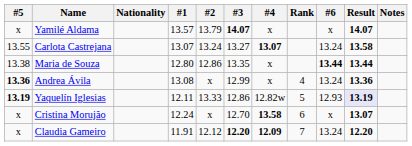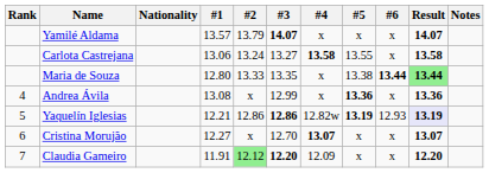columns swapped: Rank <-> #5
Carlota Castrejana | #1: 13.07 -> 13.06
Carlota Castrejana | #4: 13.07 -> 13.58
Carlota Castrejana | #6: 13.24 -> x
Maria de Souza | #2: 12.86 -> 13.33
Maria de Souza | Result: no background -> lightgreen background
Andrea Ávila | #6: 13.24 -> x
Yaquelín Iglesias | #1: 12.11 -> 12.21
Yaquelín Iglesias | #2: 13.33 -> 12.86
Yaquelín Iglesias | #3: normal -> bold
Cristina Morujão | #1: 12.24 -> 12.27
Cristina Morujão | #4: 13.58 -> 13.07
Claudia Gameiro | #2: no background -> lightgreen background
Claudia Gameiro | #4: bold -> normal
Claudia Gameiro | #6: 13.24 -> x
